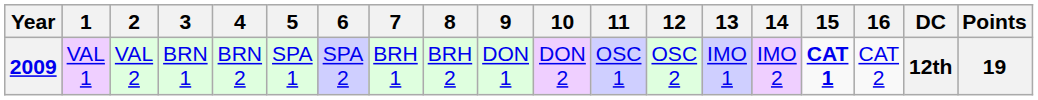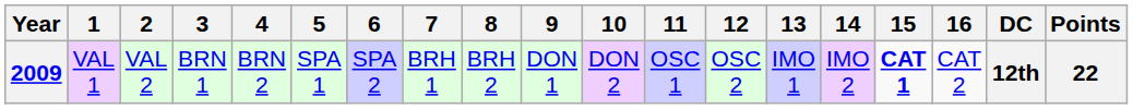2009 | Points: 19 -> 22
